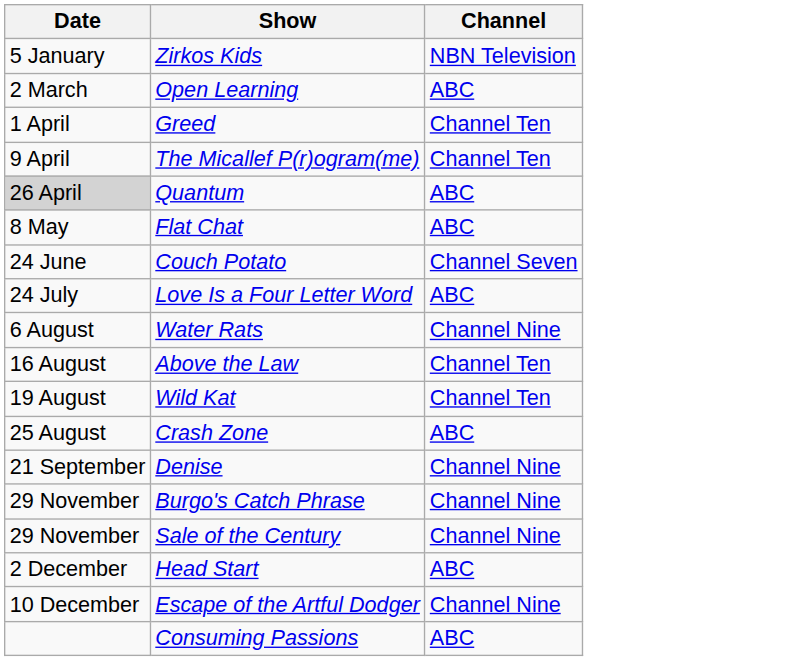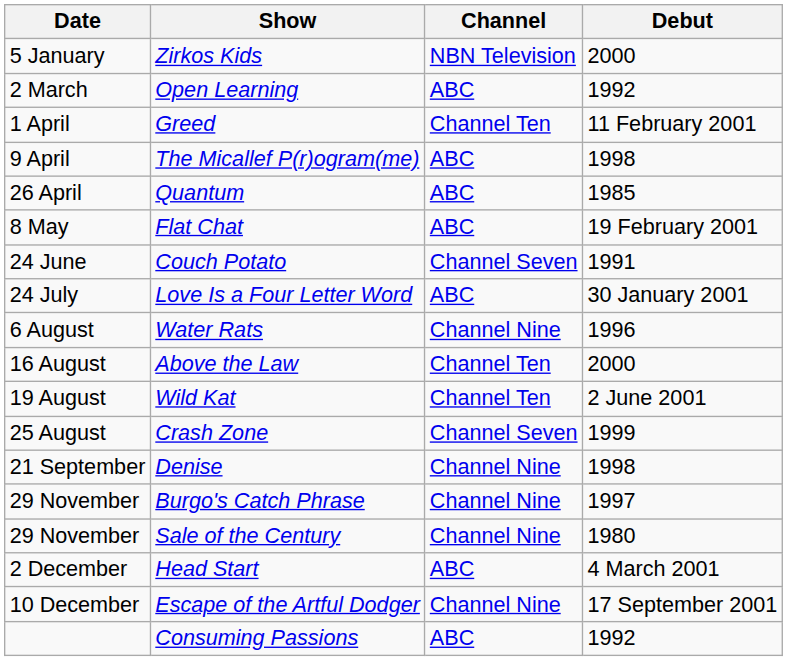+ column: Debut | 2000 | 1992 | 11 February 2001 | 1998 | 1985 | 19 February 2001 | 1991 | 30 January 2001 | 1996 | 2000 | 2 June 2001 | 1999 | 1998 | 1997 | 1980 | 4 March 2001 | 17 September 2001 | 1992
The Micallef P(r)ogram(me) | Channel: Channel Ten -> ABC
Quantum | Date: lightgrey background -> no background
Crash Zone | Channel: ABC -> Channel Seven
